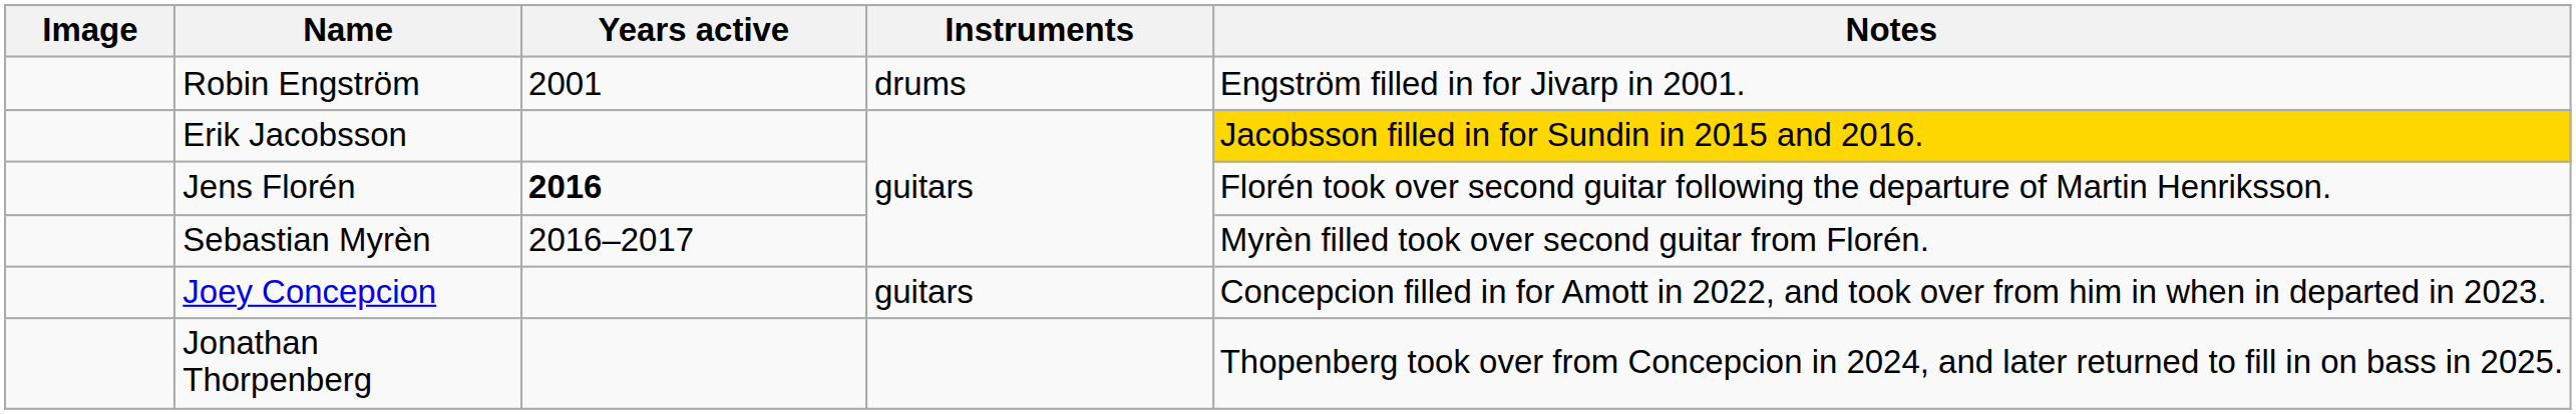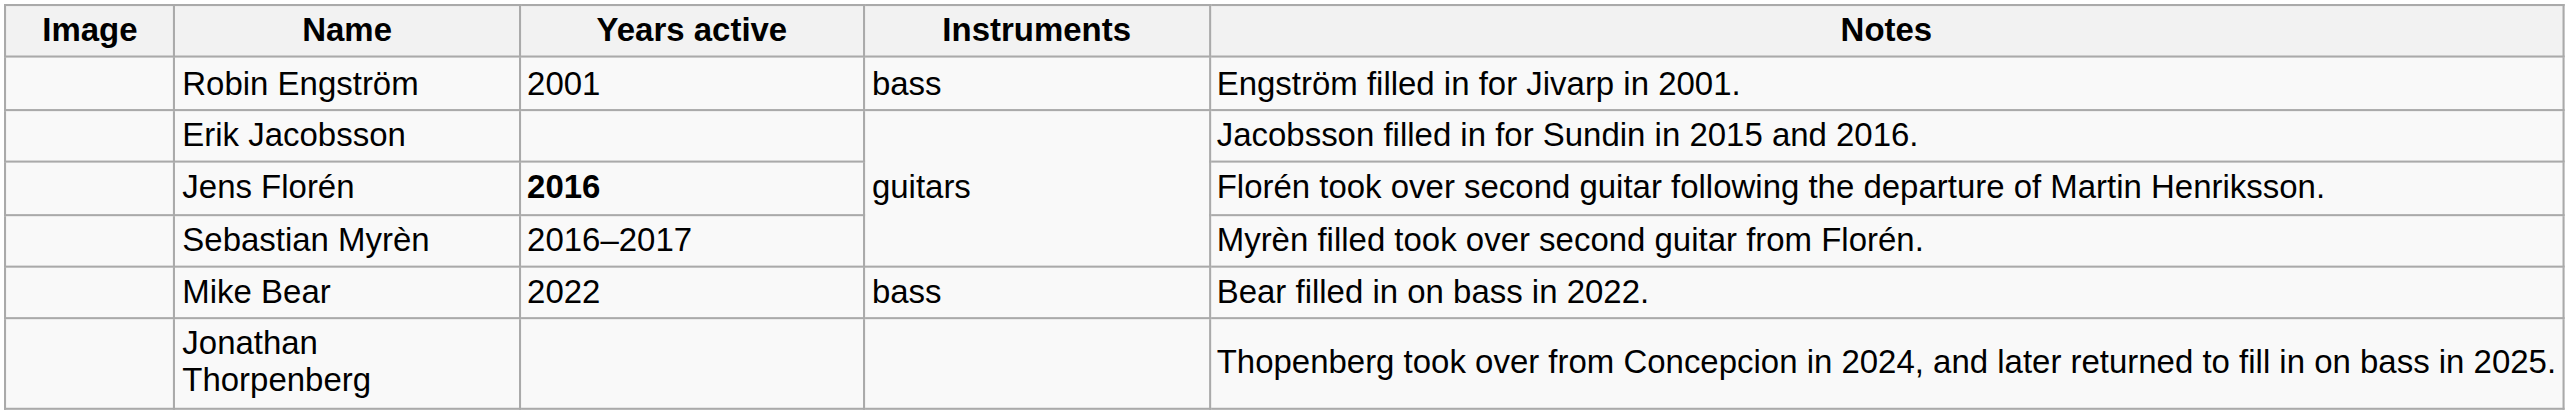Robin Engström | Instruments: drums -> bass
Erik Jacobsson | Notes: gold background -> no background
+ row: Mike Bear | 2022 | bass | Bear filled in on bass in 2022.
- row: Joey Concepcion | guitars | Concepcion filled in for Amott in 2022, and took over from him in when in departed in 2023.
